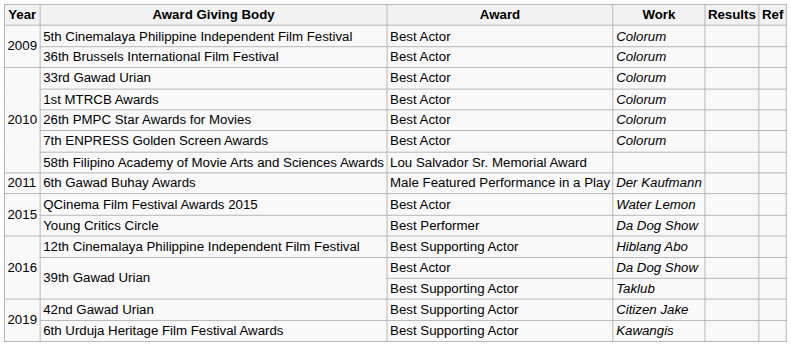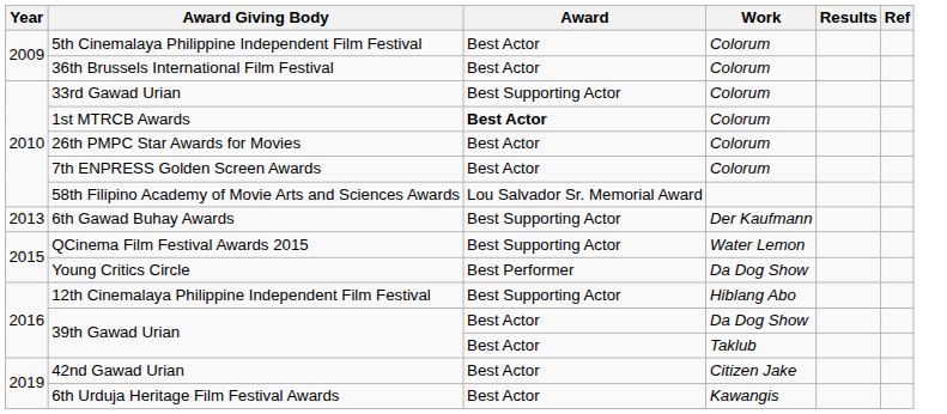33rd Gawad Urian | Award: Best Actor -> Best Supporting Actor
1st MTRCB Awards | Award: normal -> bold
6th Gawad Buhay Awards | Year: 2011 -> 2013
6th Gawad Buhay Awards | Award: Male Featured Performance in a Play -> Best Supporting Actor
QCinema Film Festival Awards 2015 | Award: Best Actor -> Best Supporting Actor
39th Gawad Urian / Taklub | Award: Best Supporting Actor -> Best Actor
42nd Gawad Urian | Award: Best Supporting Actor -> Best Actor
6th Urduja Heritage Film Festival Awards | Award: Best Supporting Actor -> Best Actor
